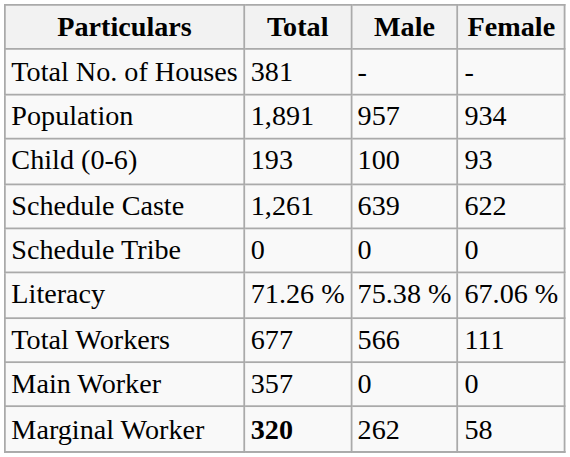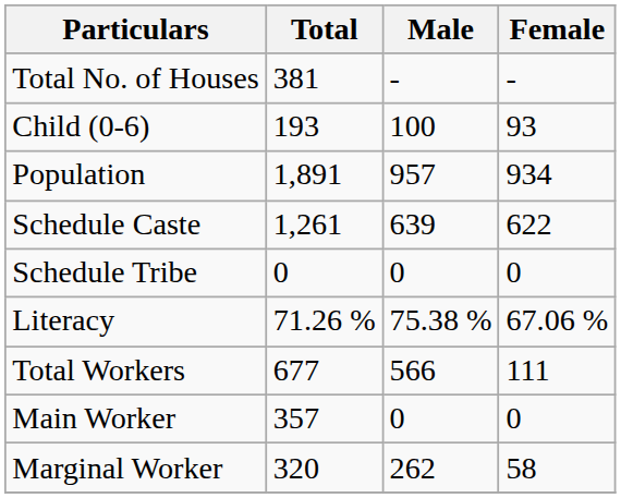rows swapped: Population <-> Child (0-6)
Marginal Worker | Total: bold -> normal
